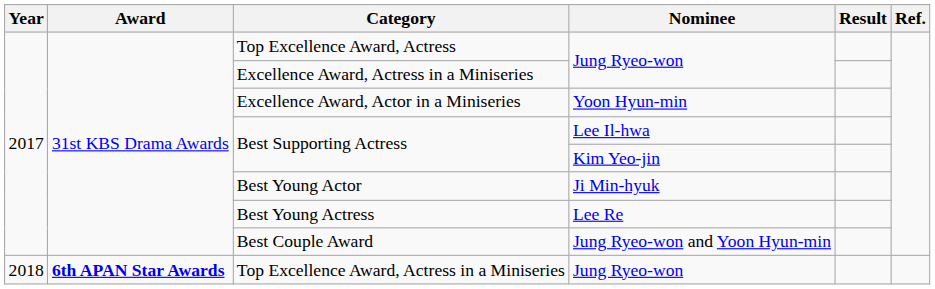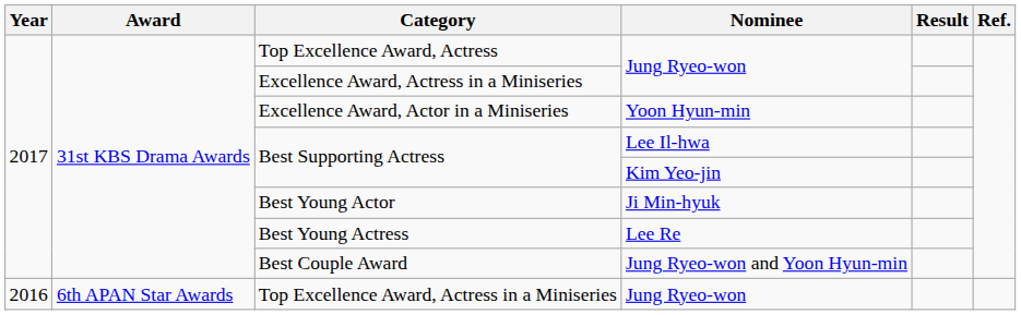Top Excellence Award, Actress in a Miniseries | Year: 2018 -> 2016
Top Excellence Award, Actress in a Miniseries | Award: bold -> normal
